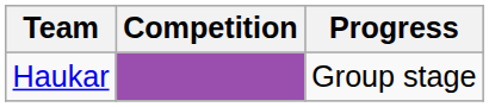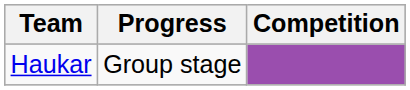columns swapped: Competition <-> Progress
